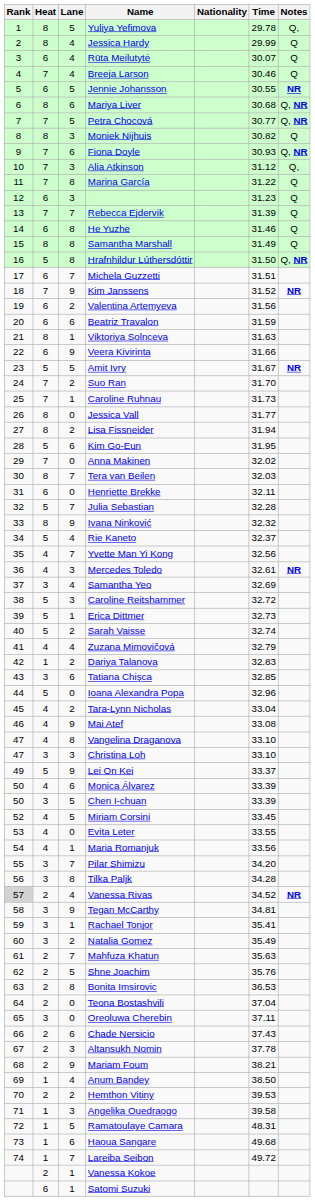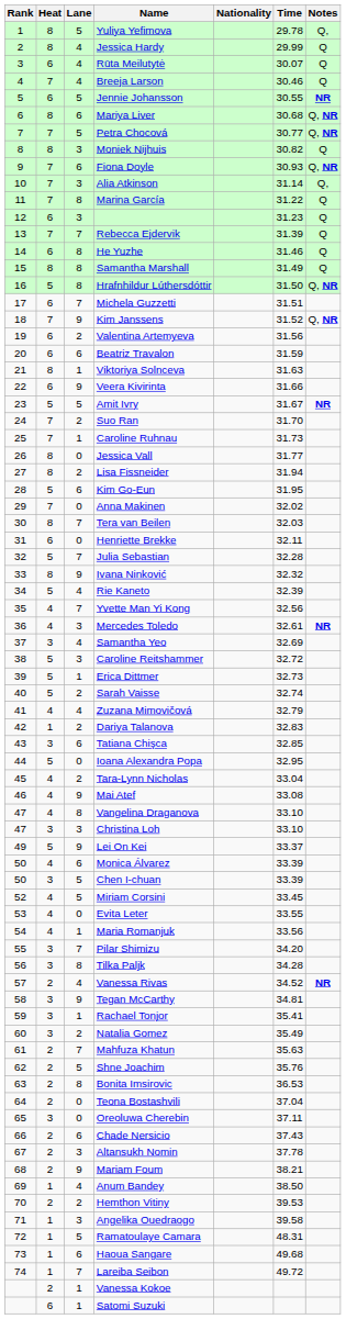Alia Atkinson | Time: 31.12 -> 31.14
Kim Janssens | Notes: NR -> Q, NR
Rie Kaneto | Time: 32.37 -> 32.39
Ioana Alexandra Popa | Time: 32.96 -> 32.95
Vanessa Rivas | Rank: lightgrey background -> no background
